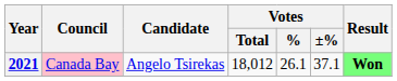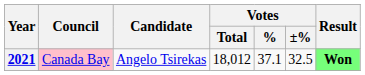2021 | Votes / %: 26.1 -> 37.1
2021 | Votes / ±%: 37.1 -> 32.5
